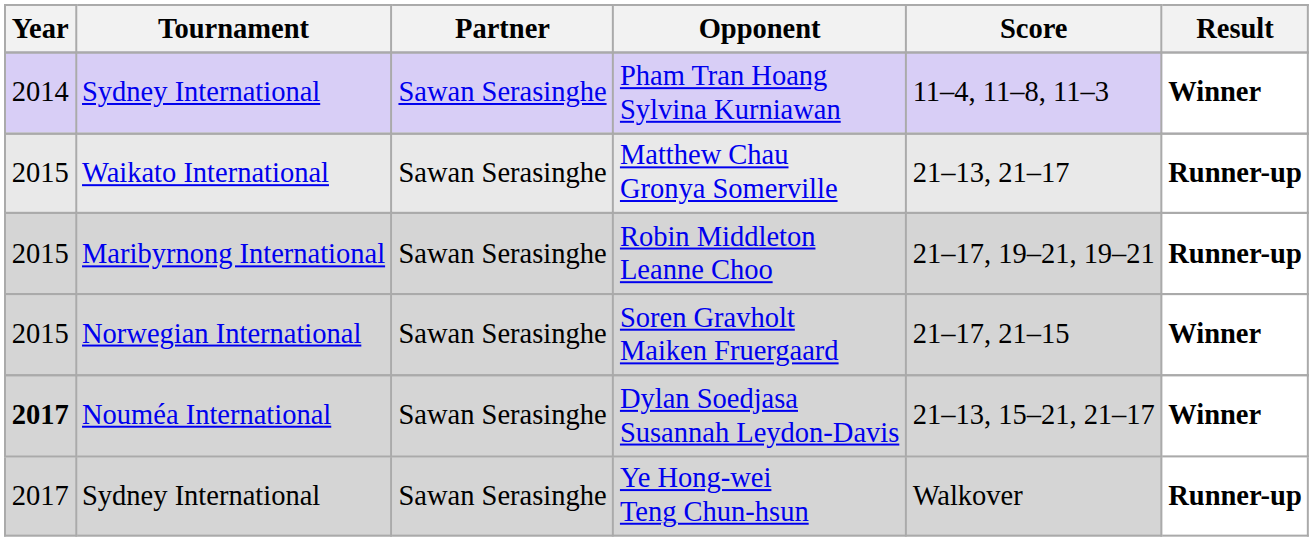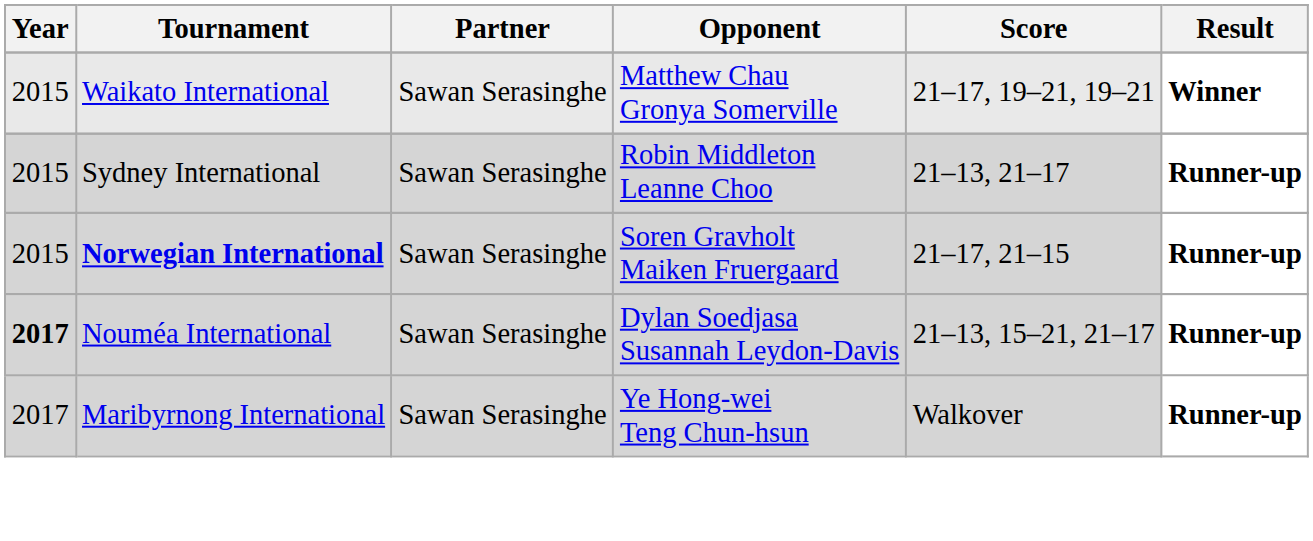- row: 2014 | Sydney International | Sawan Serasinghe | Pham Tran Hoang Sylvina Kurniawan | 11–4, 11–8, 11–3 | Winner
Matthew Chau Gronya Somerville | Score: 21–13, 21–17 -> 21–17, 19–21, 19–21
Matthew Chau Gronya Somerville | Result: Runner-up -> Winner
Robin Middleton Leanne Choo | Tournament: Maribyrnong International -> Sydney International
Robin Middleton Leanne Choo | Score: 21–17, 19–21, 19–21 -> 21–13, 21–17
Soren Gravholt Maiken Fruergaard | Tournament: normal -> bold
Soren Gravholt Maiken Fruergaard | Result: Winner -> Runner-up
Dylan Soedjasa Susannah Leydon-Davis | Result: Winner -> Runner-up
Ye Hong-wei Teng Chun-hsun | Tournament: Sydney International -> Maribyrnong International
